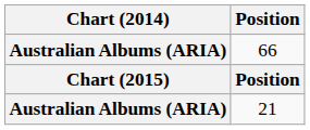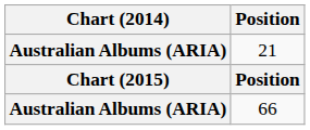rows swapped: 21 <-> 66
